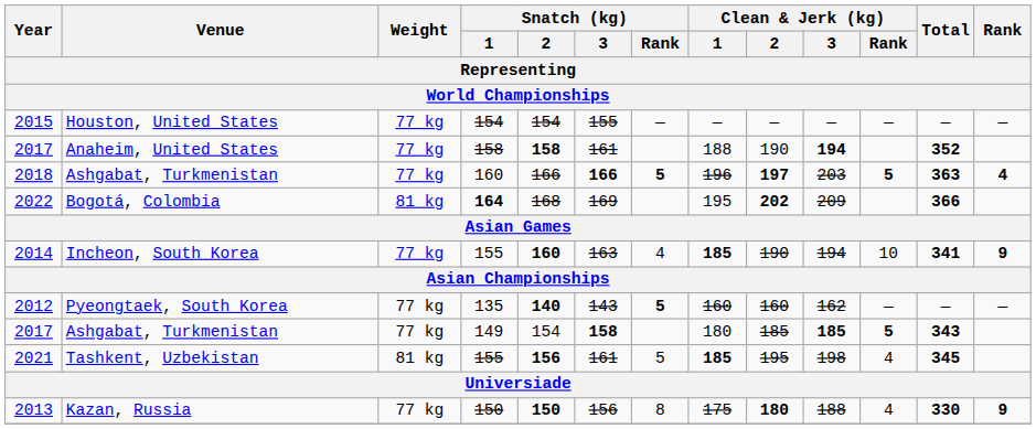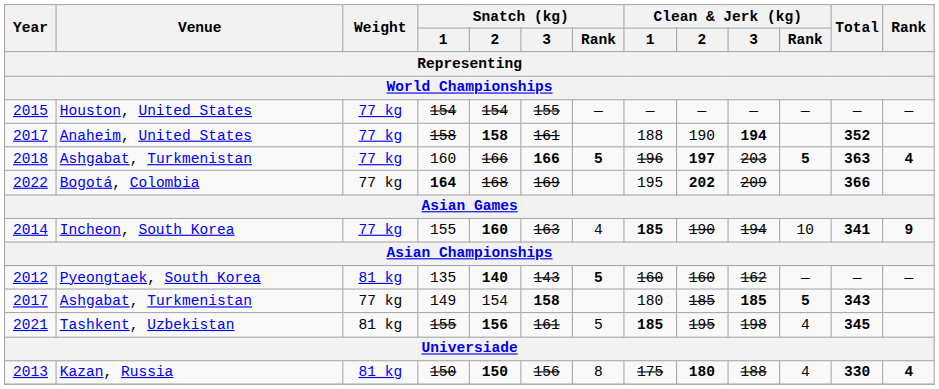2022 | Weight / Representing / World Championships: 81 kg -> 77 kg
2012 | Weight / Representing / World Championships: 77 kg -> 81 kg
2013 | Weight / Representing / World Championships: 77 kg -> 81 kg
2013 | Rank / Representing / World Championships: 9 -> 4
